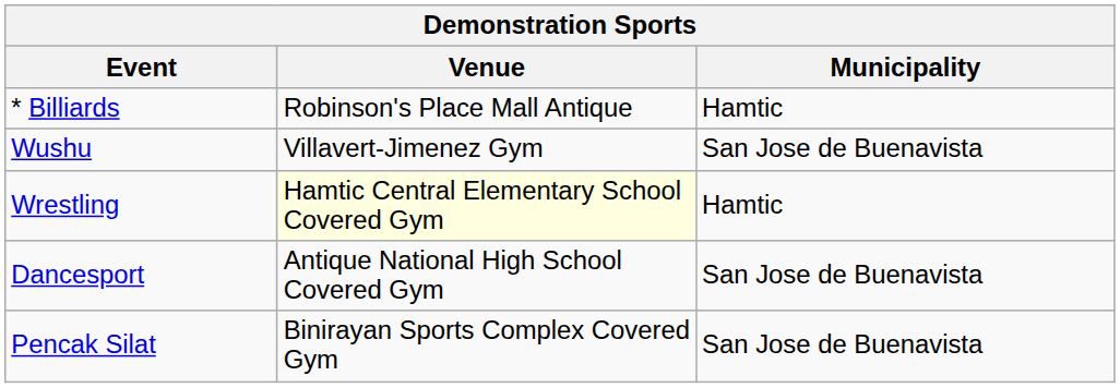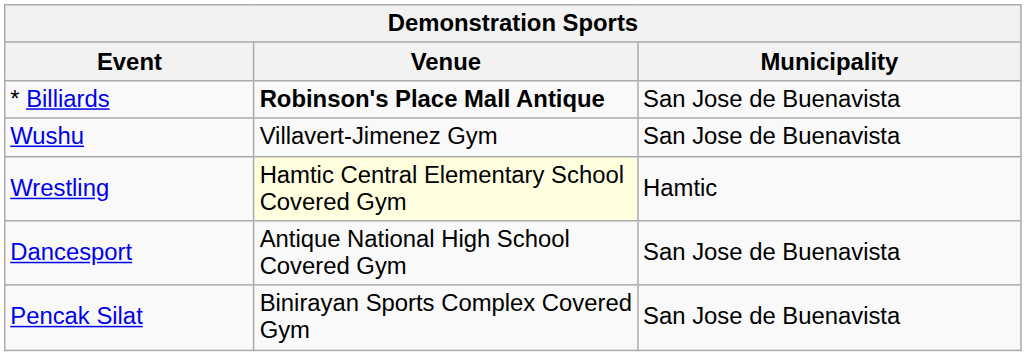* Billiards | Venue: normal -> bold
* Billiards | Municipality: Hamtic -> San Jose de Buenavista
